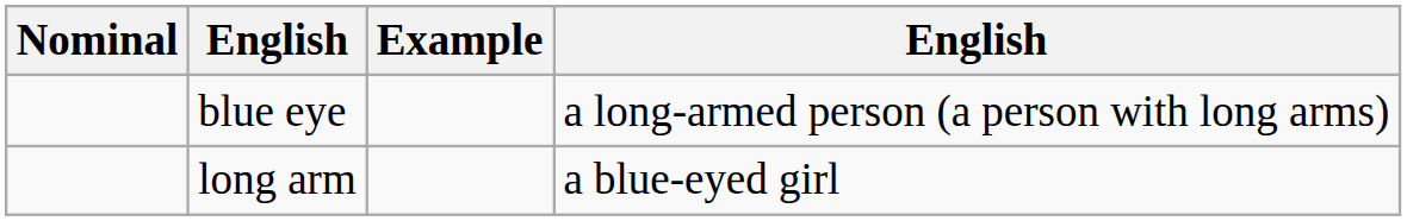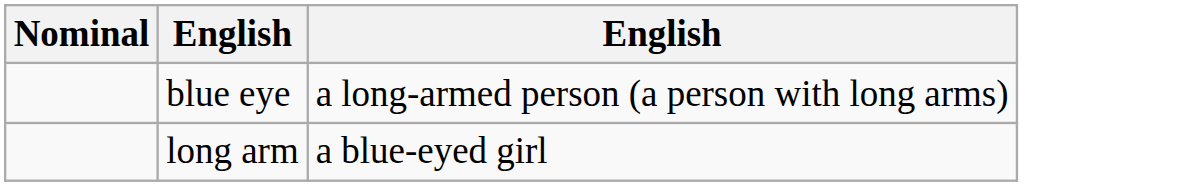- column: Example
